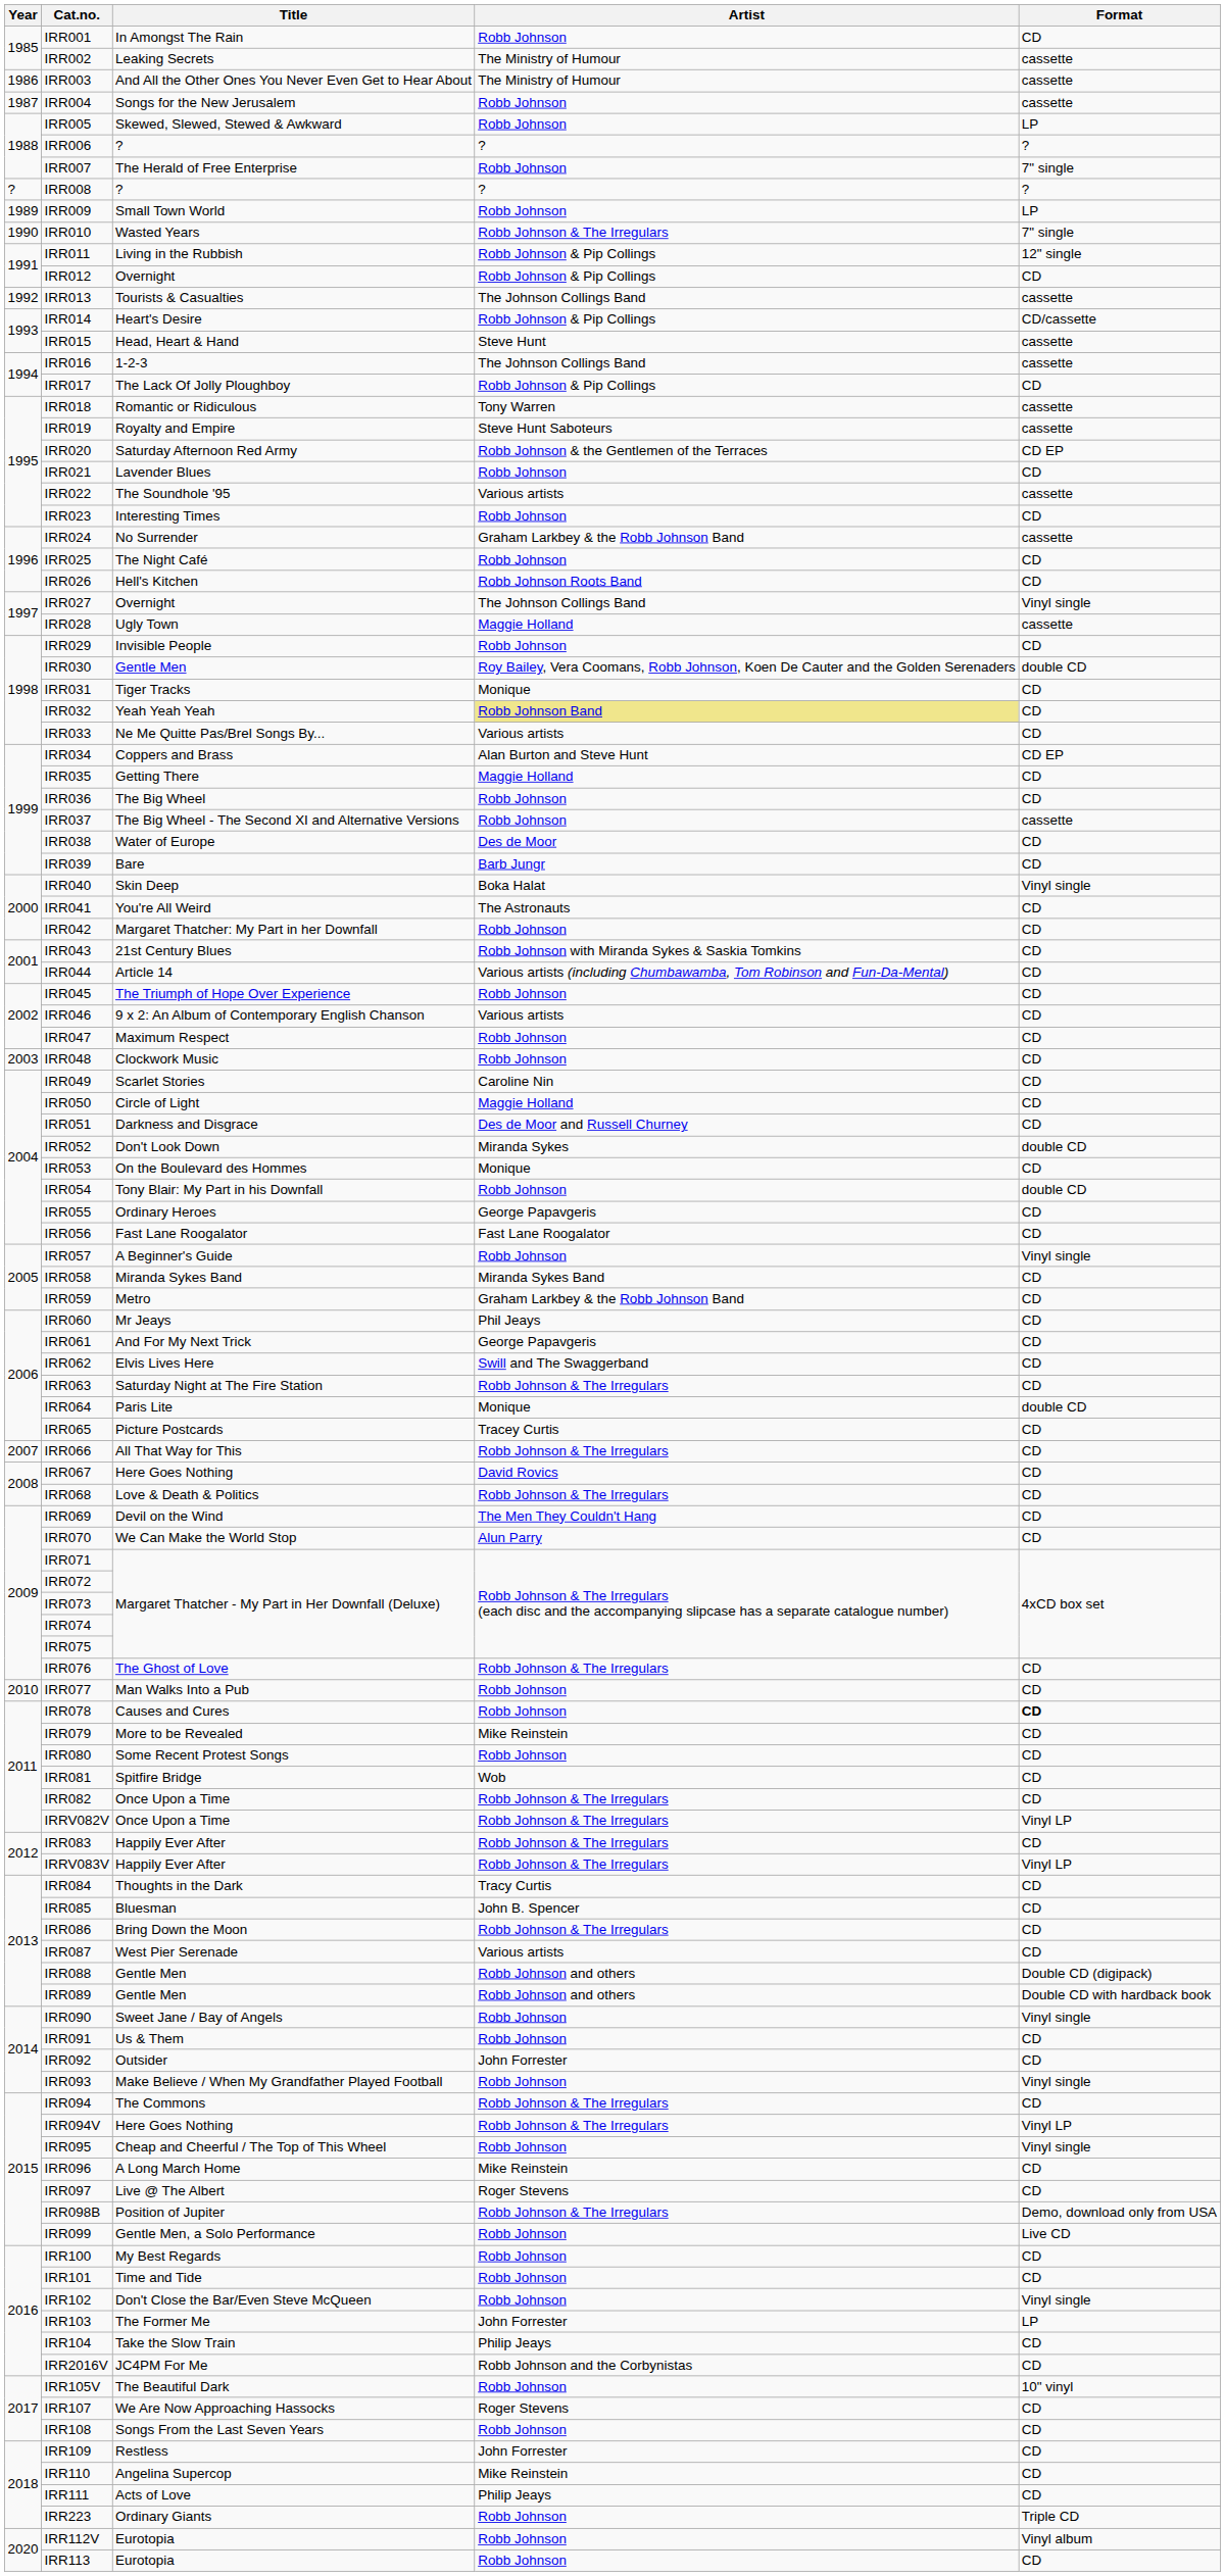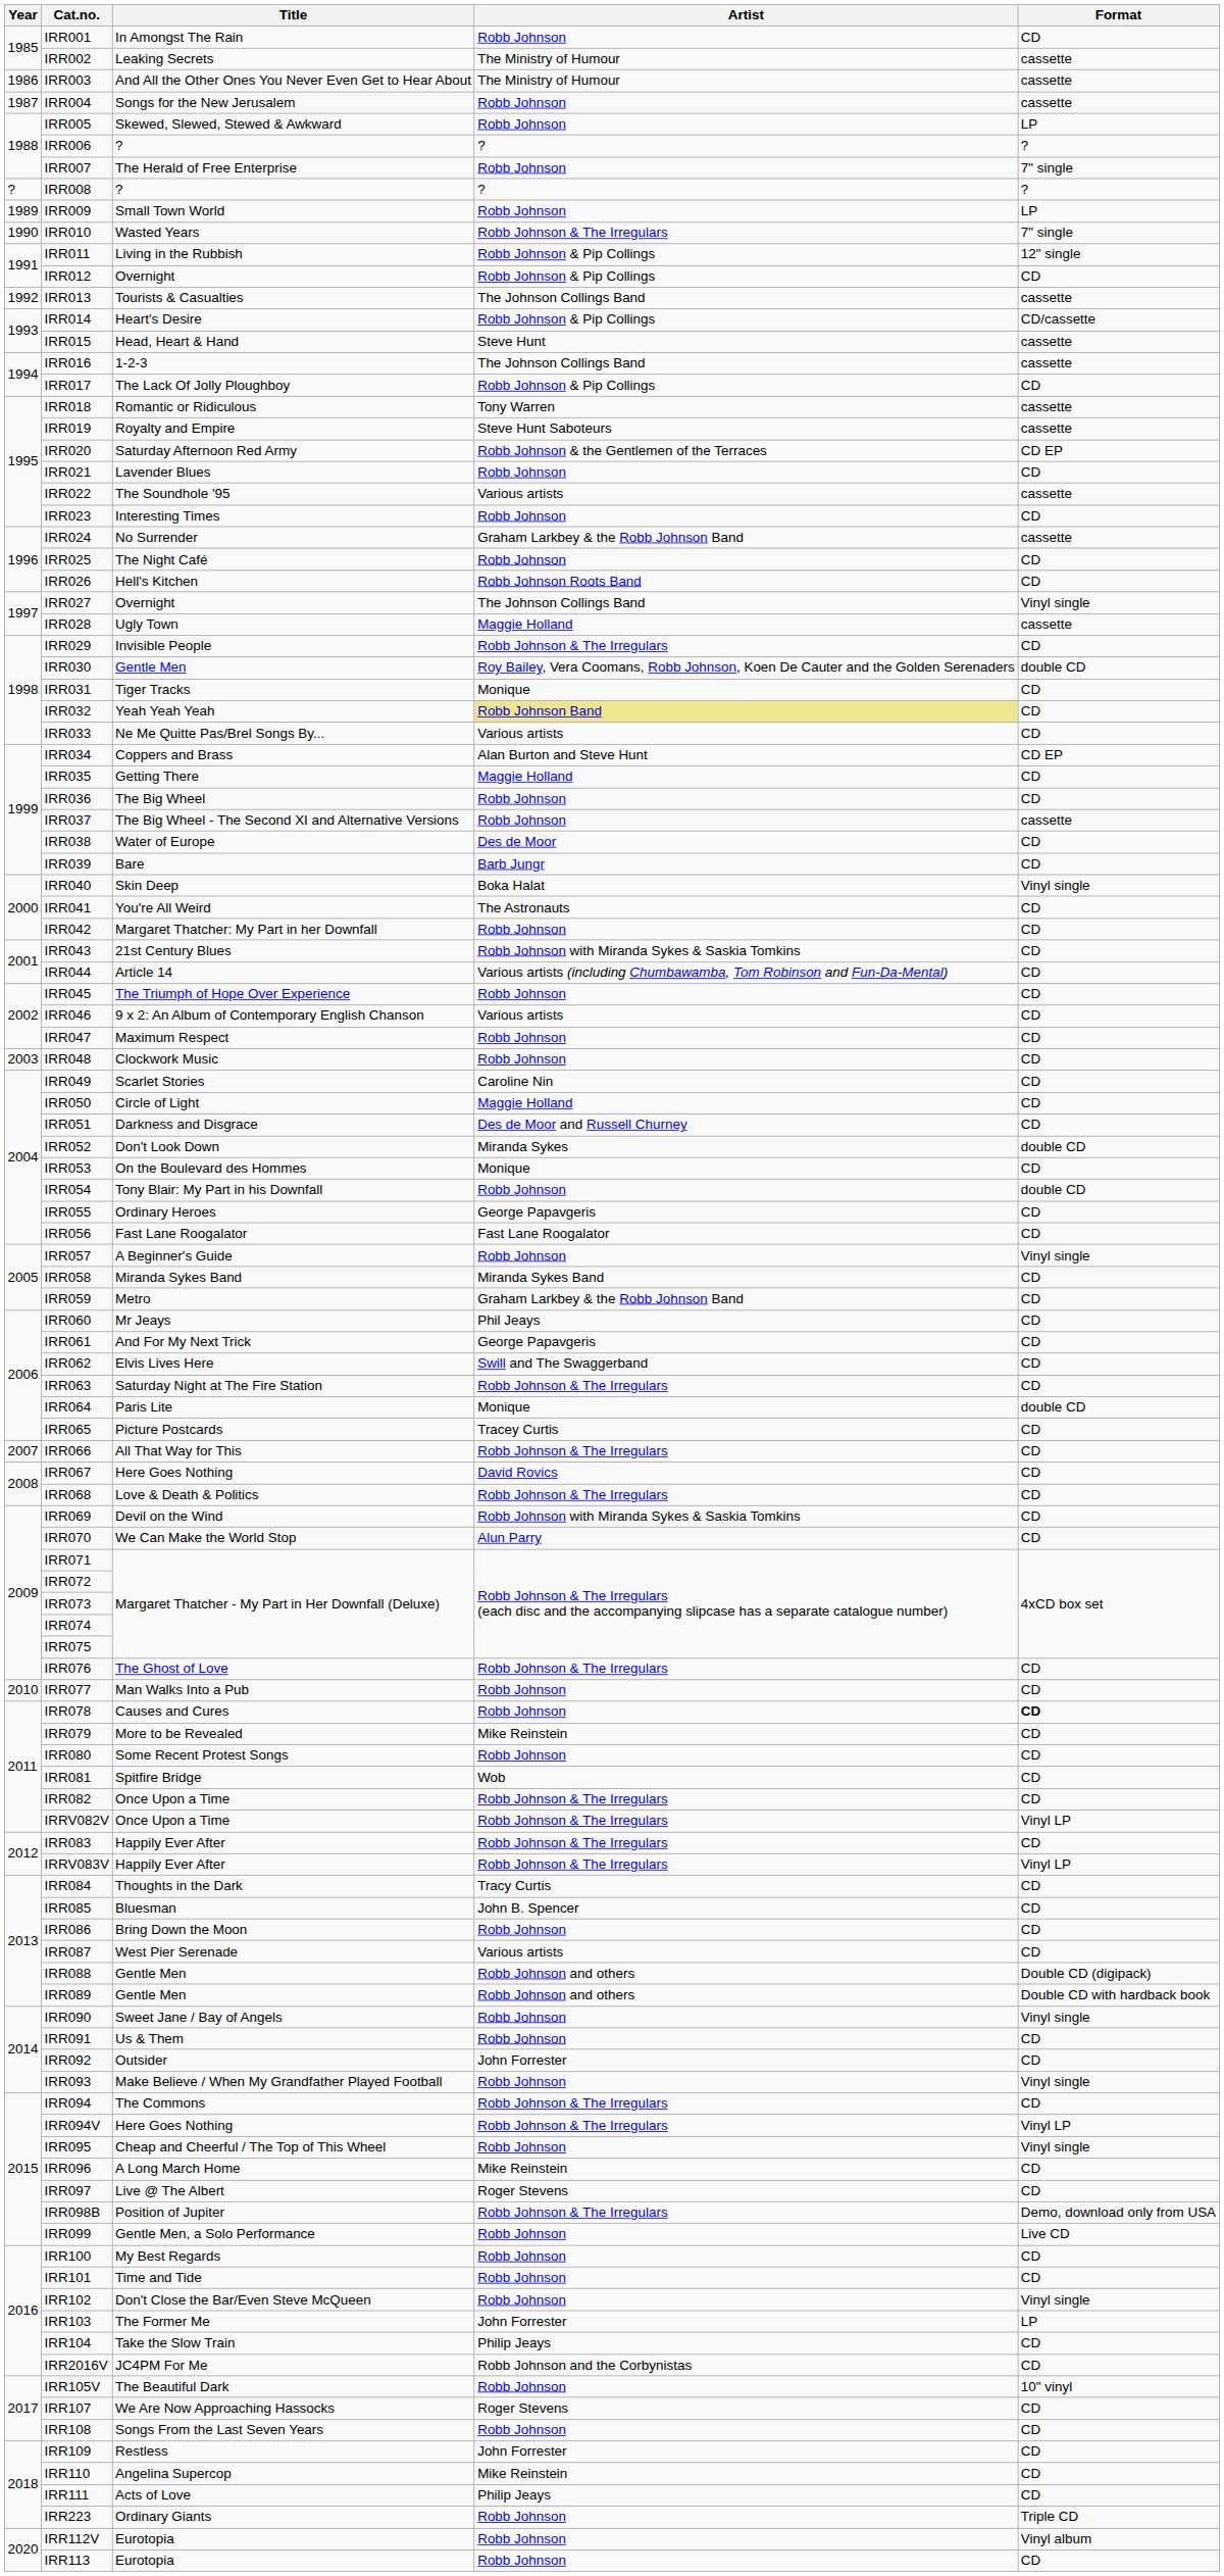IRR029 | Artist: Robb Johnson -> Robb Johnson & The Irregulars
IRR069 | Artist: The Men They Couldn't Hang -> Robb Johnson with Miranda Sykes & Saskia Tomkins
IRR086 | Artist: Robb Johnson & The Irregulars -> Robb Johnson
